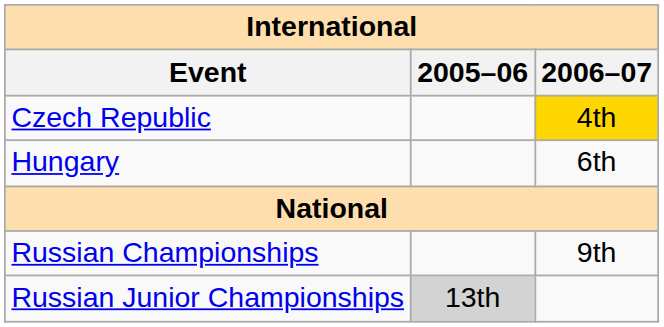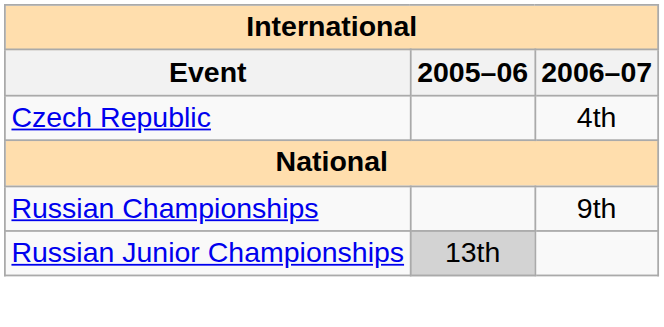Czech Republic | 2006–07: gold background -> no background
- row: Hungary | 6th
